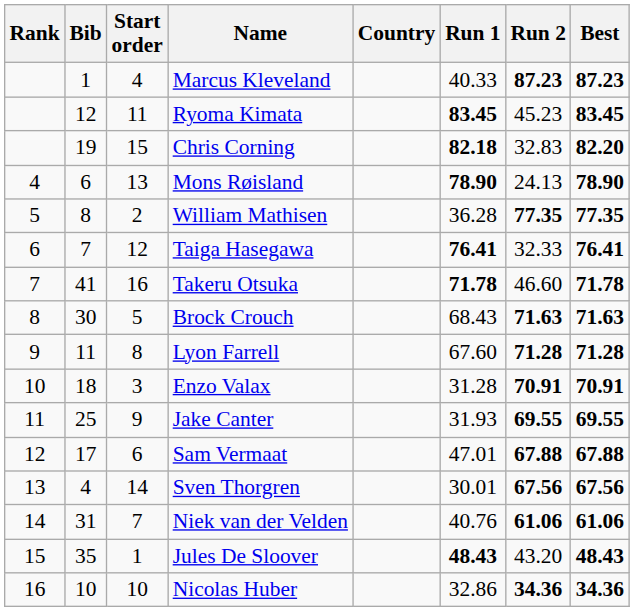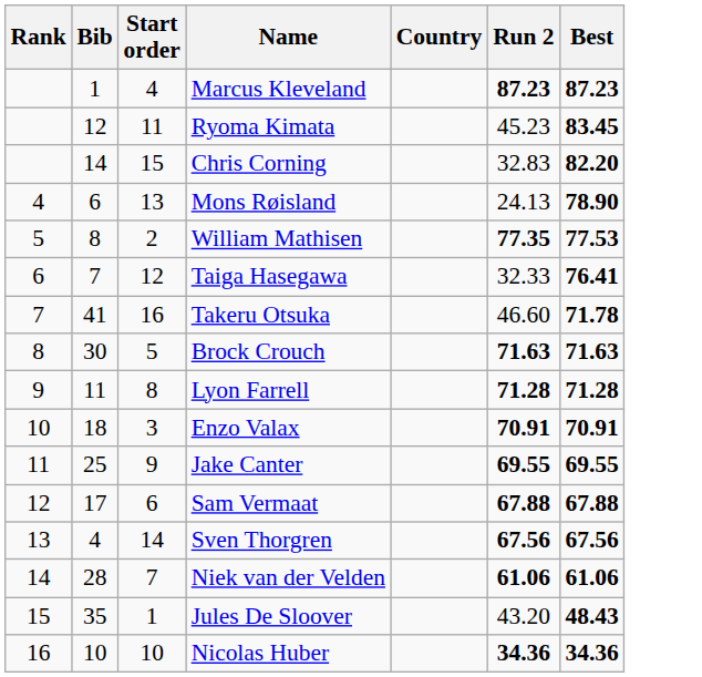- column: Run 1 | 40.33 | 83.45 | 82.18 | 78.90 | 36.28 | 76.41 | 71.78 | 68.43 | 67.60 | 31.28 | 31.93 | 47.01 | 30.01 | 40.76 | 48.43 | 32.86
Chris Corning | Bib: 19 -> 14
William Mathisen | Best: 77.35 -> 77.53
Niek van der Velden | Bib: 31 -> 28
